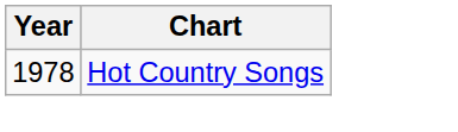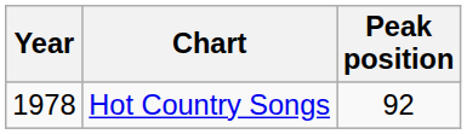+ column: Peak position | 92
